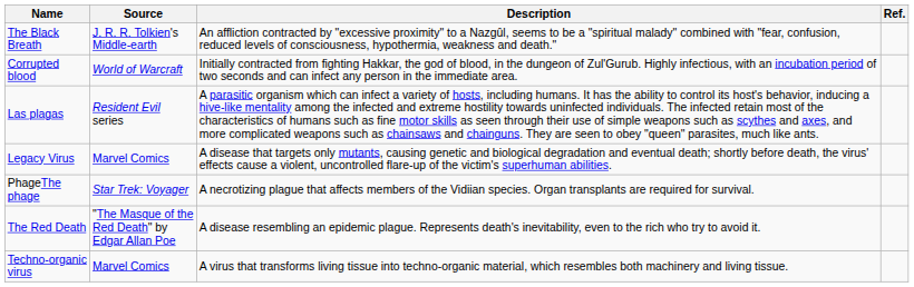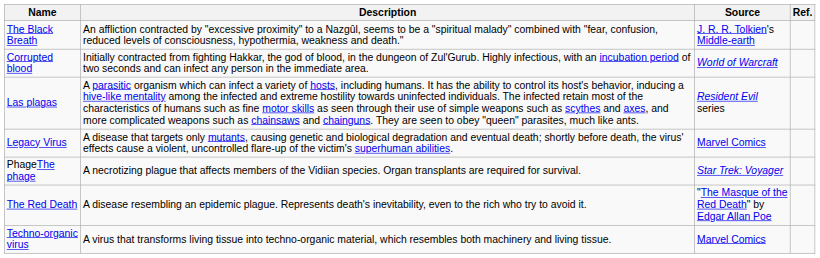columns swapped: Source <-> Description
